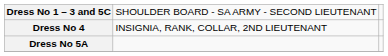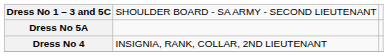rows swapped: Dress No 5A <-> Dress No 4
